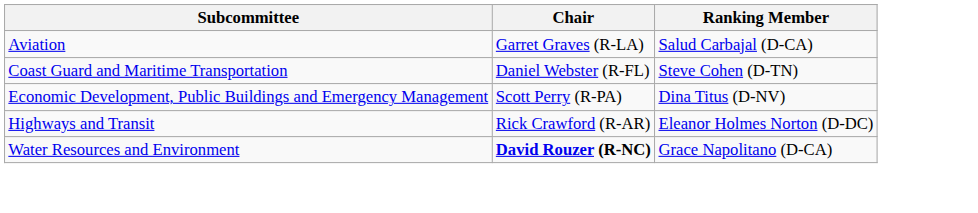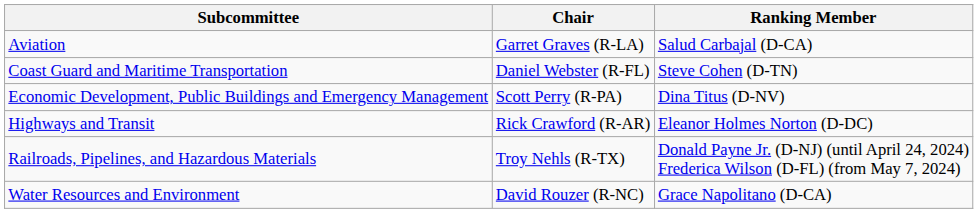+ row: Railroads, Pipelines, and Hazardous Materials | Troy Nehls (R-TX) | Donald Payne Jr. (D-NJ) (until April 24, 2024) Frederica Wilson (D-FL) (from May 7, 2024)
Water Resources and Environment | Chair: bold -> normal
